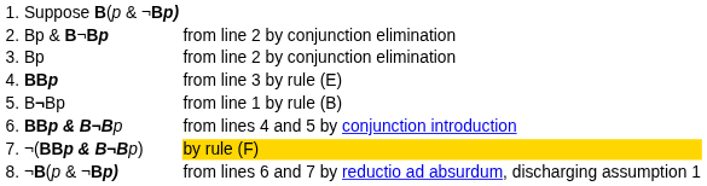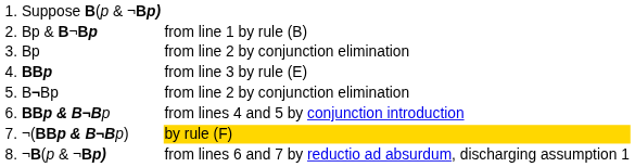2. Bp & B¬Bp | column 2: from line 2 by conjunction elimination -> from line 1 by rule (B)
5. B¬Bp | column 2: from line 1 by rule (B) -> from line 2 by conjunction elimination
